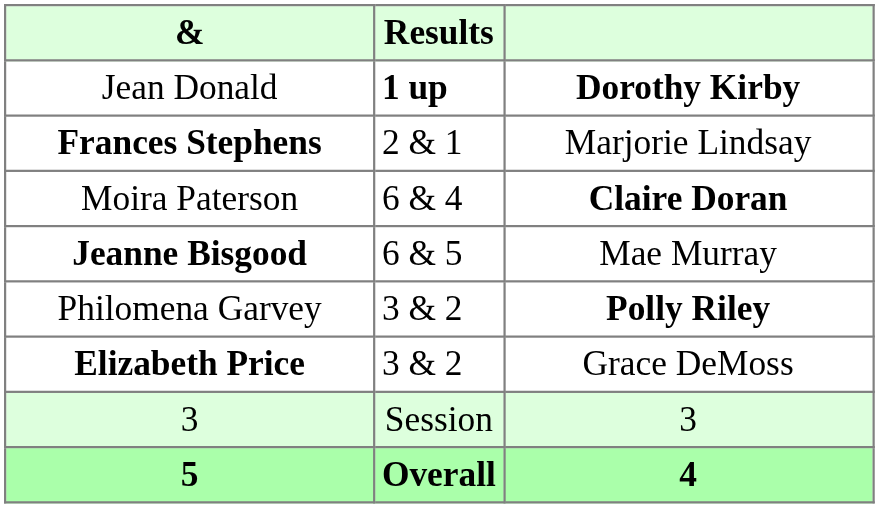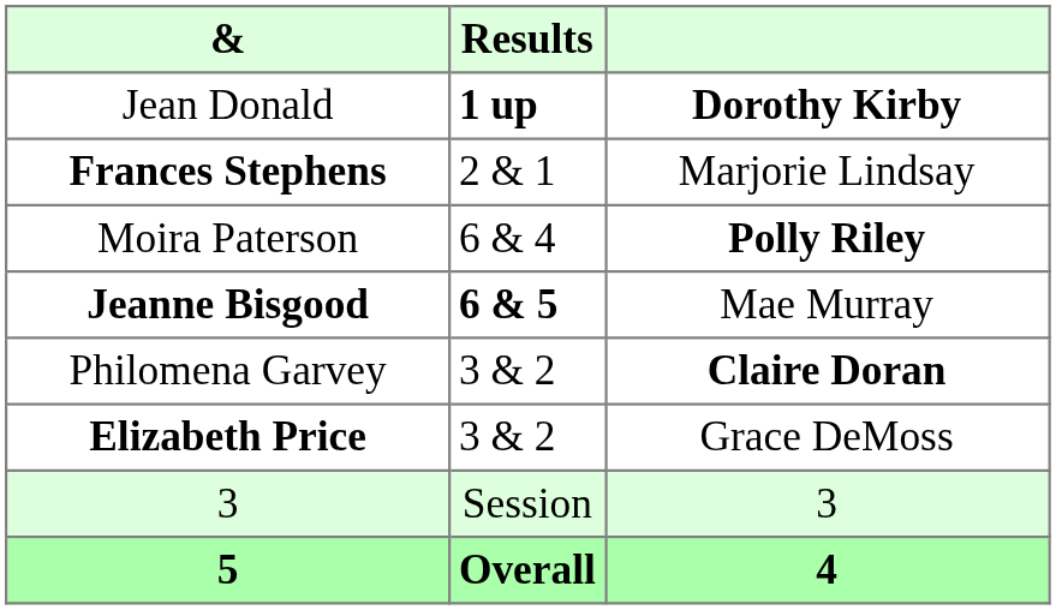Moira Paterson | column 3: Claire Doran -> Polly Riley
Jeanne Bisgood | Results: normal -> bold
Philomena Garvey | column 3: Polly Riley -> Claire Doran
